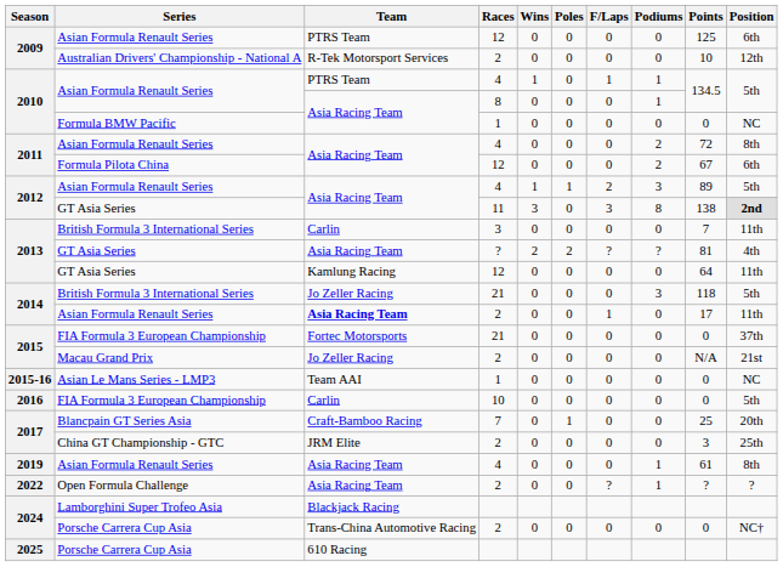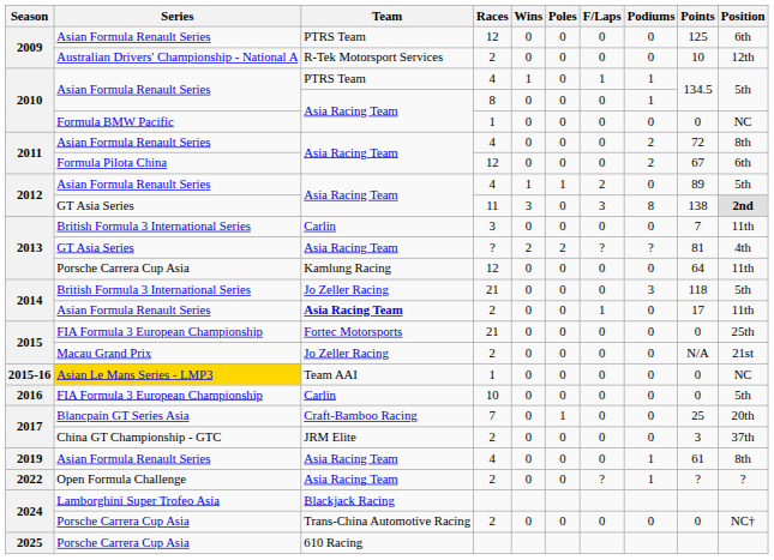2012 / 4 | Podiums: 3 -> 0
2013 / 12 | Series: GT Asia Series -> Porsche Carrera Cup Asia
2015 / 21 | Position: 37th -> 25th
2015-16 | Series: no background -> gold background
2017 / 2 | Position: 25th -> 37th
